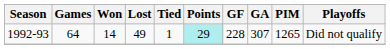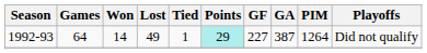1992-93 | GF: 228 -> 227
1992-93 | GA: 307 -> 387
1992-93 | PIM: 1265 -> 1264
